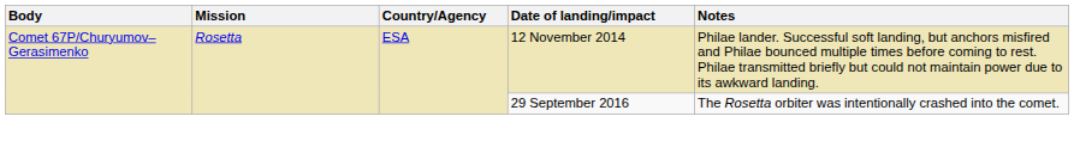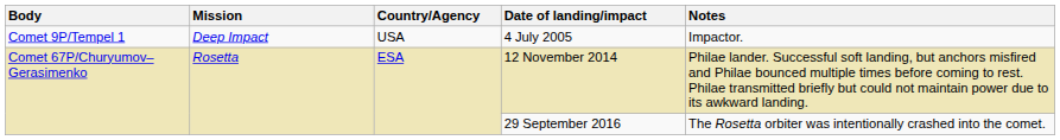+ row: Comet 9P/Tempel 1 | Deep Impact | USA | 4 July 2005 | Impactor.
